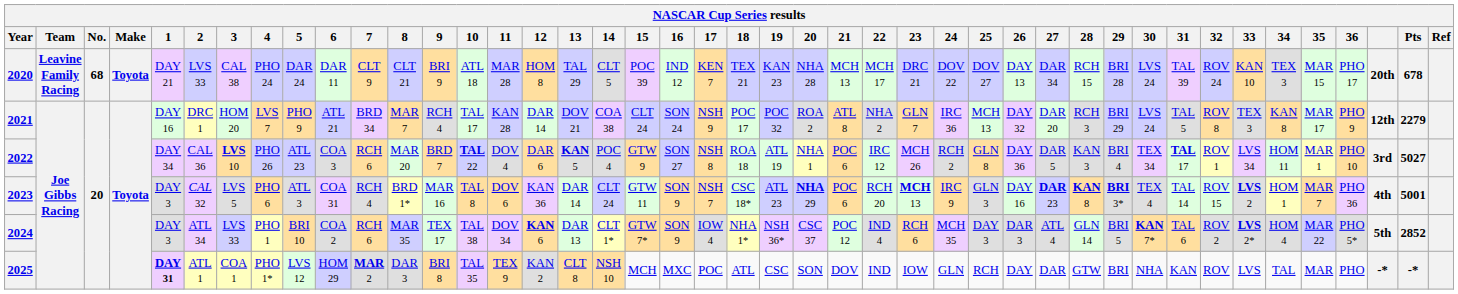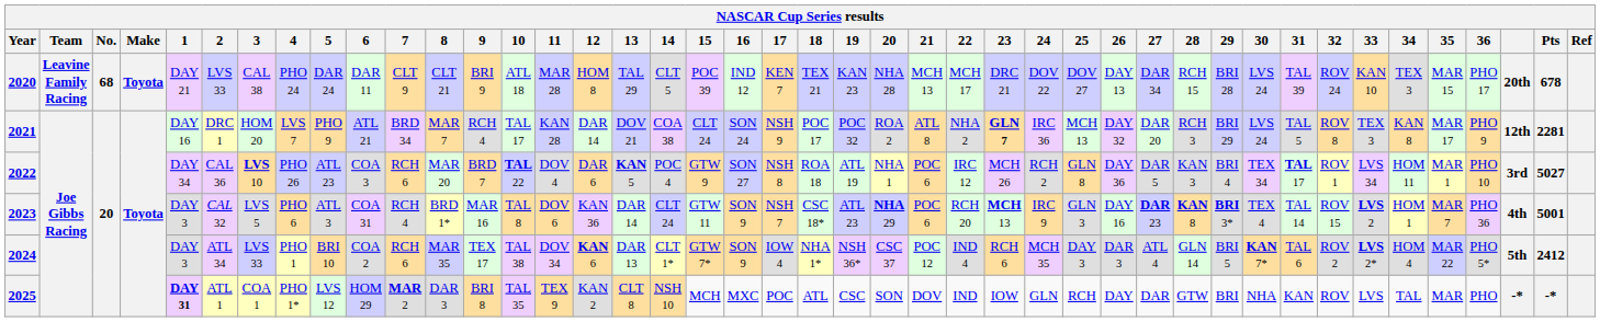2021 | 23: normal -> bold
2021 | Pts: 2279 -> 2281
2024 | Pts: 2852 -> 2412
